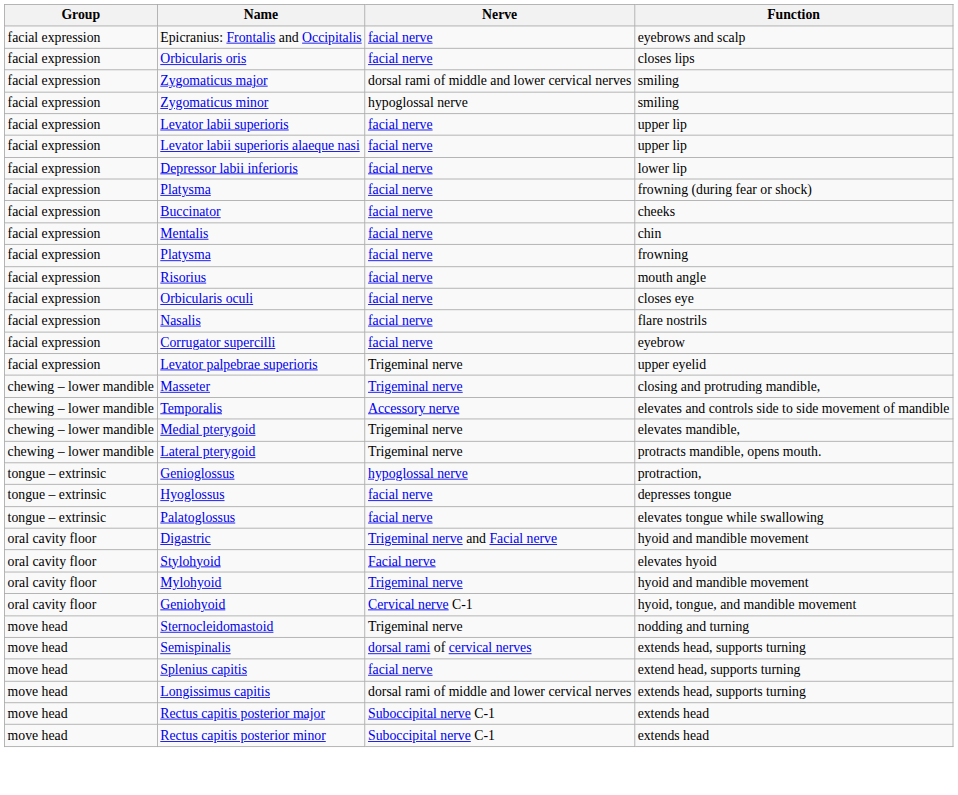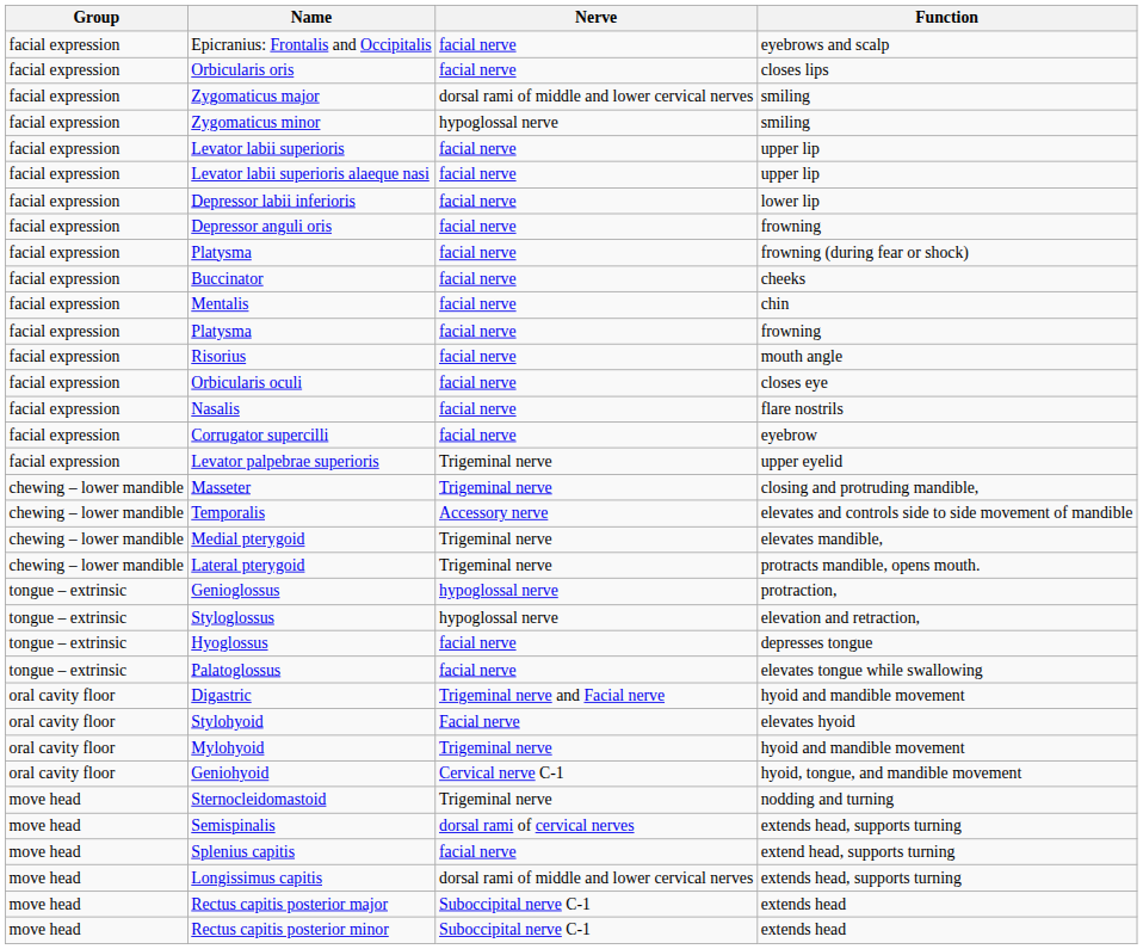+ row: facial expression | Depressor anguli oris | facial nerve | frowning
+ row: tongue – extrinsic | Styloglossus | hypoglossal nerve | elevation and retraction,
